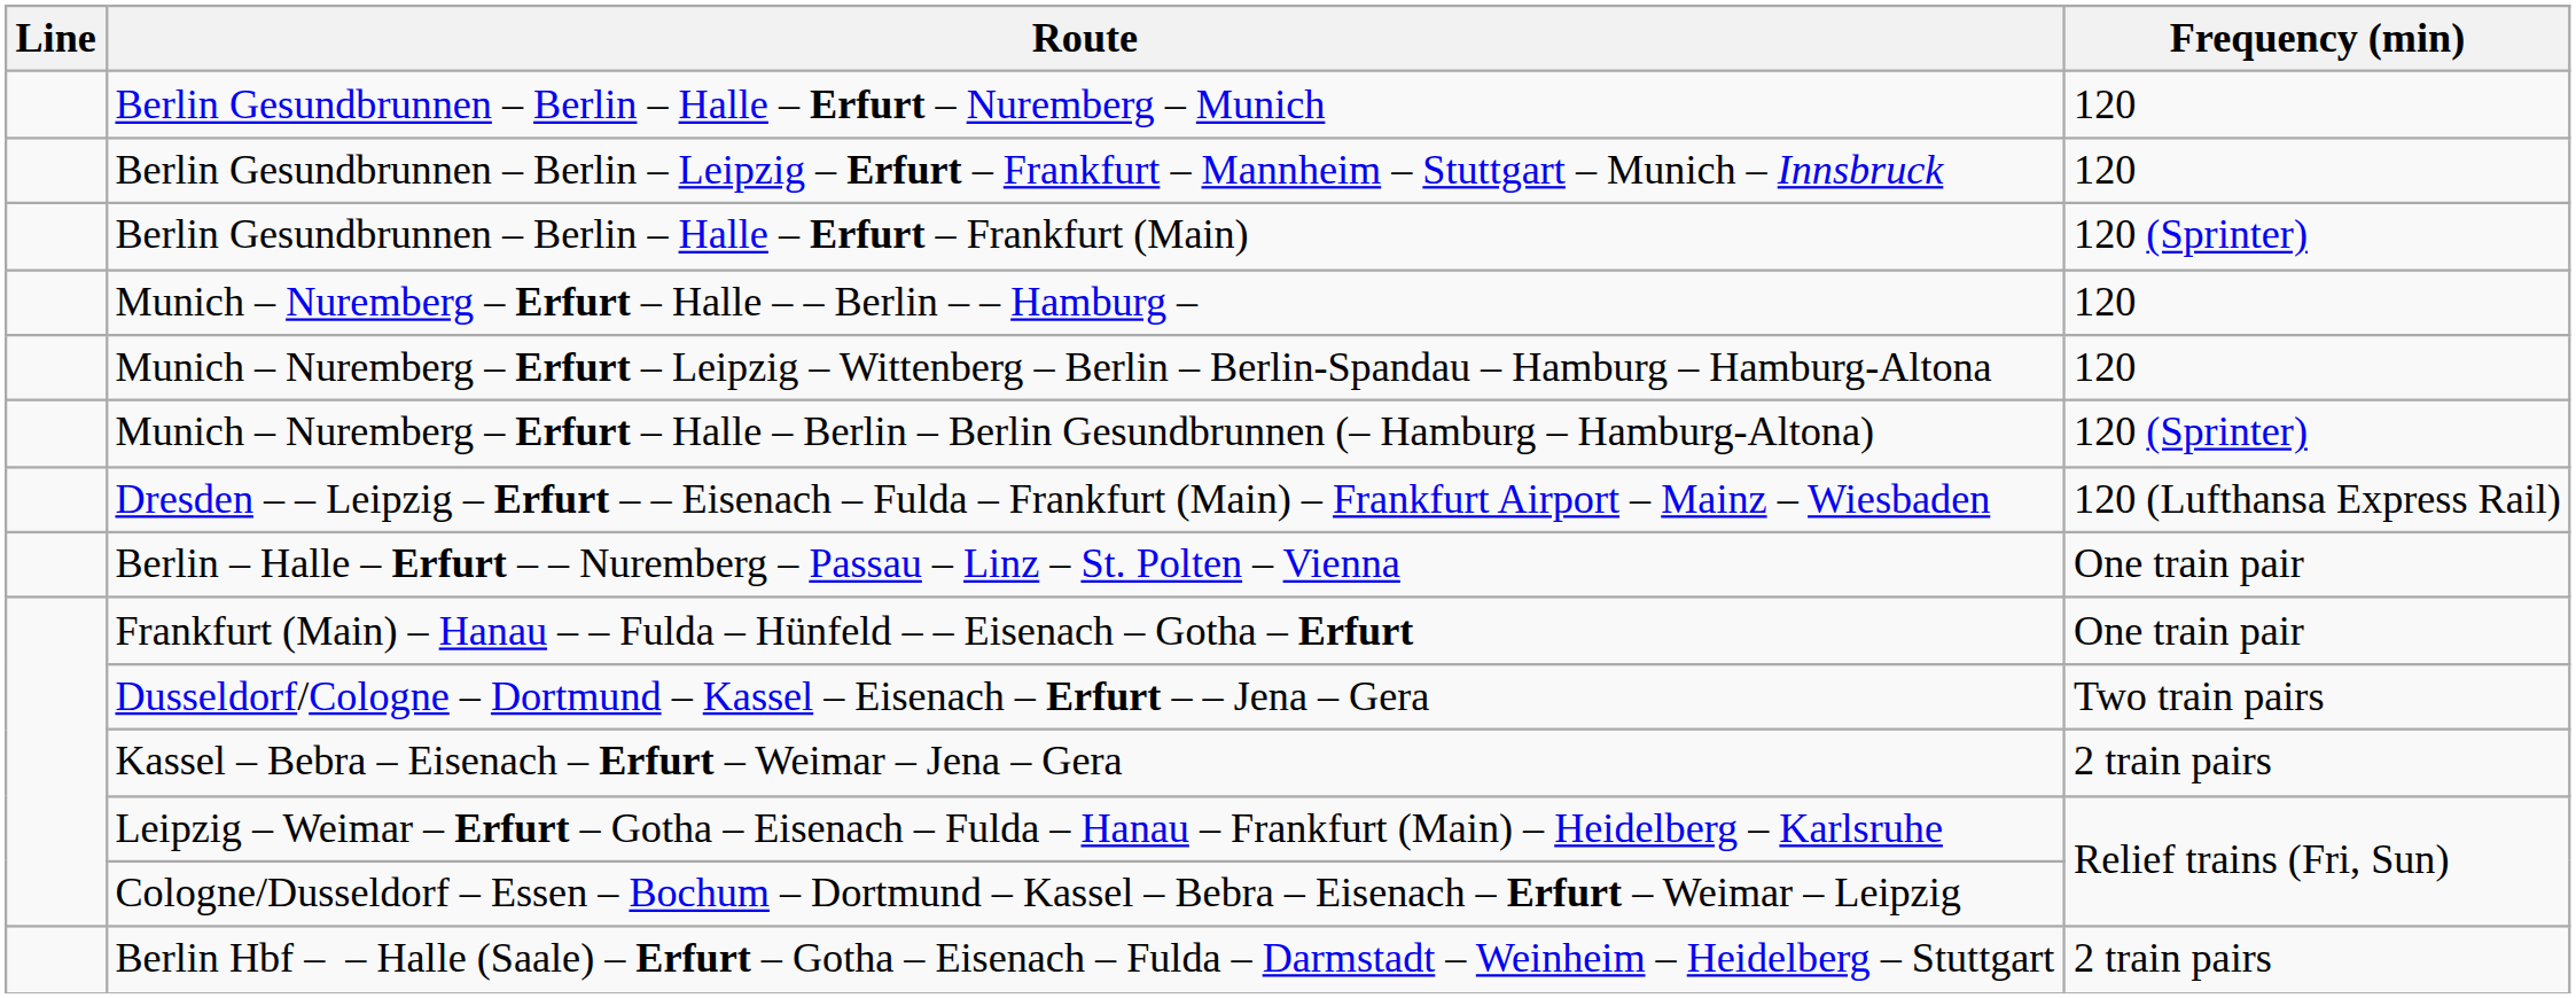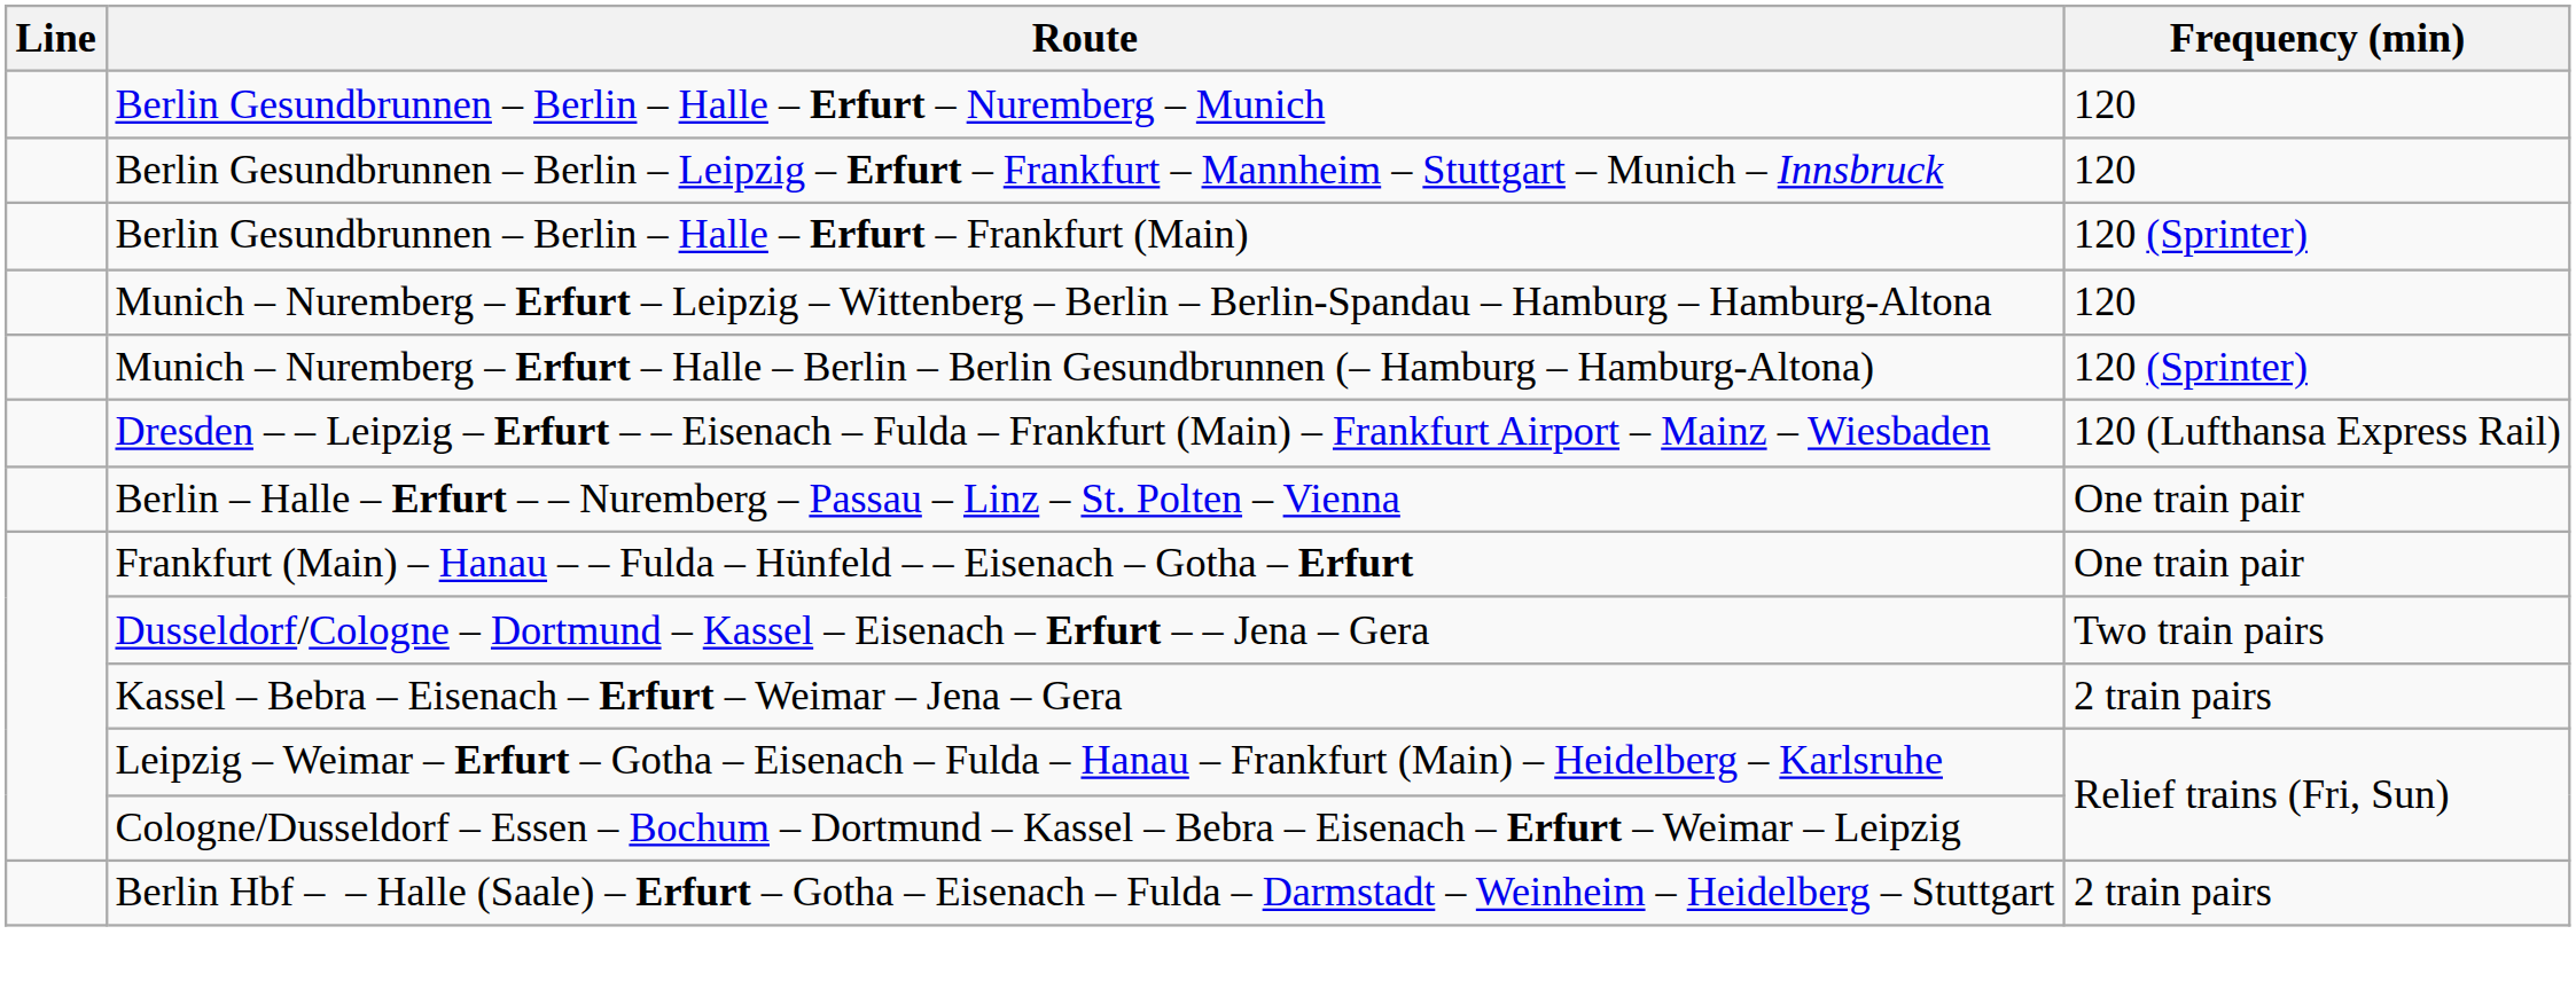- row: Munich – Nuremberg – Erfurt – Halle – – Berlin – – Hamburg – | 120
